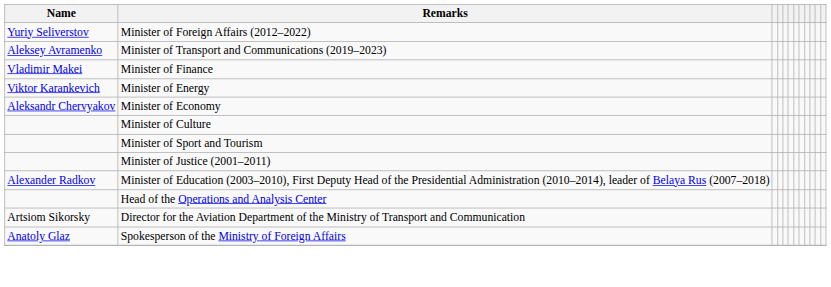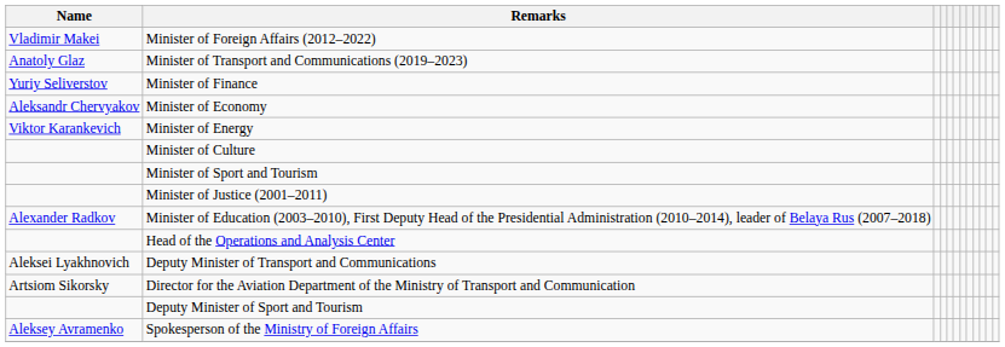Minister of Foreign Affairs (2012–2022) | Name: Yuriy Seliverstov -> Vladimir Makei
Minister of Transport and Communications (2019–2023) | Name: Aleksey Avramenko -> Anatoly Glaz
Minister of Finance | Name: Vladimir Makei -> Yuriy Seliverstov
rows swapped: Minister of Economy <-> Minister of Energy
+ row: Aleksei Lyakhnovich | Deputy Minister of Transport and Communications
+ row: Deputy Minister of Sport and Tourism
Spokesperson of the Ministry of Foreign Affairs | Name: Anatoly Glaz -> Aleksey Avramenko
